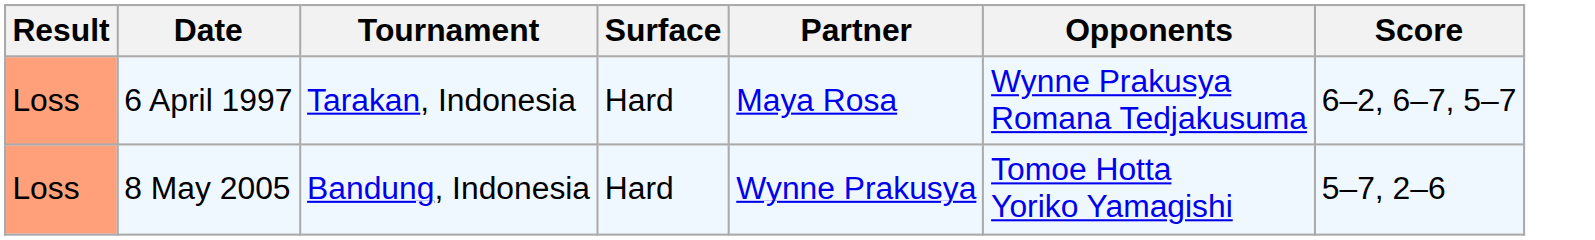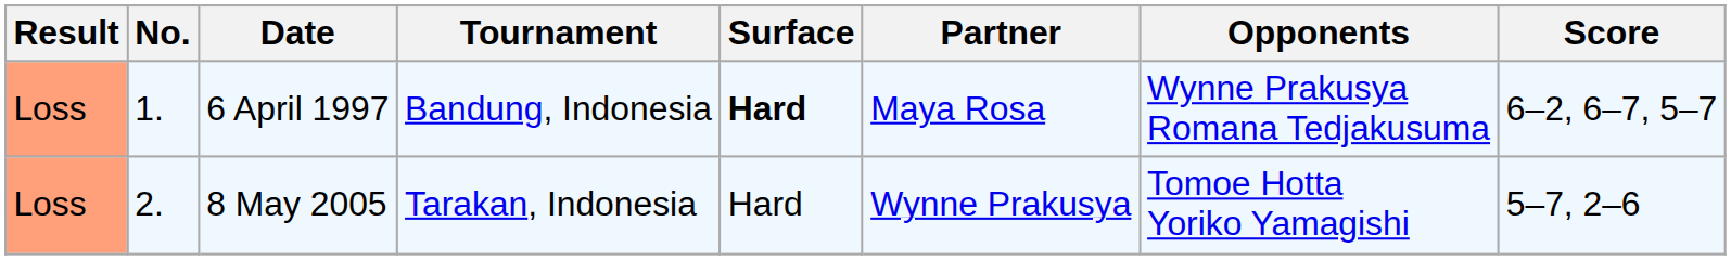+ column: No. | 1. | 2.
6 April 1997 | Tournament: Tarakan, Indonesia -> Bandung, Indonesia
6 April 1997 | Surface: normal -> bold
8 May 2005 | Tournament: Bandung, Indonesia -> Tarakan, Indonesia
